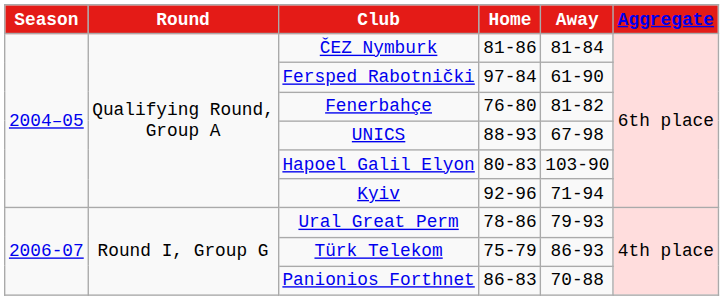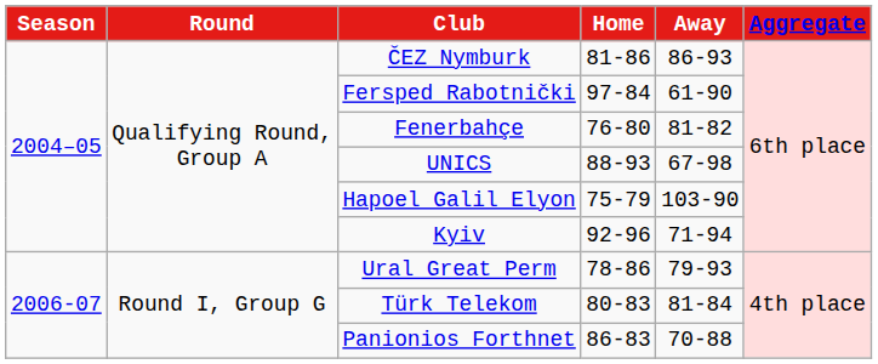ČEZ Nymburk | Away: 81-84 -> 86-93
Hapoel Galil Elyon | Home: 80-83 -> 75-79
Türk Telekom | Home: 75-79 -> 80-83
Türk Telekom | Away: 86-93 -> 81-84
